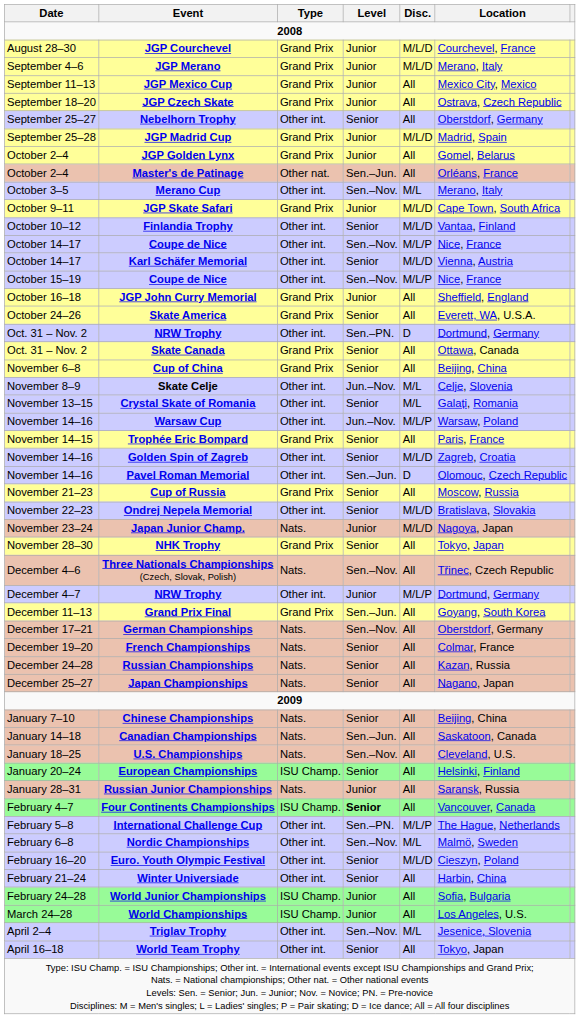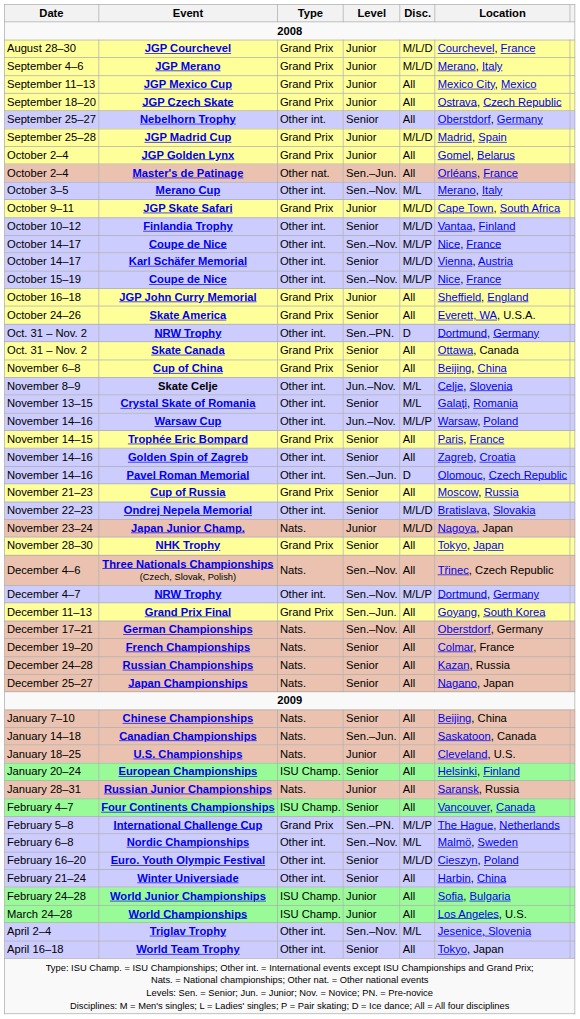Golden Spin of Zagreb | Disc.: M/L/D -> All
December 4–7 / NRW Trophy | Level: Junior -> Sen.–Nov.
U.S. Championships | Level: Sen.–Nov. -> Junior
Four Continents Championships | Level: bold -> normal
International Challenge Cup | Type: Other int. -> Grand Prix
